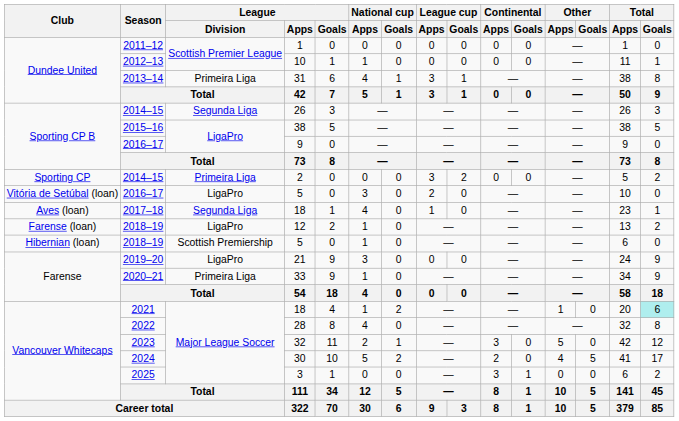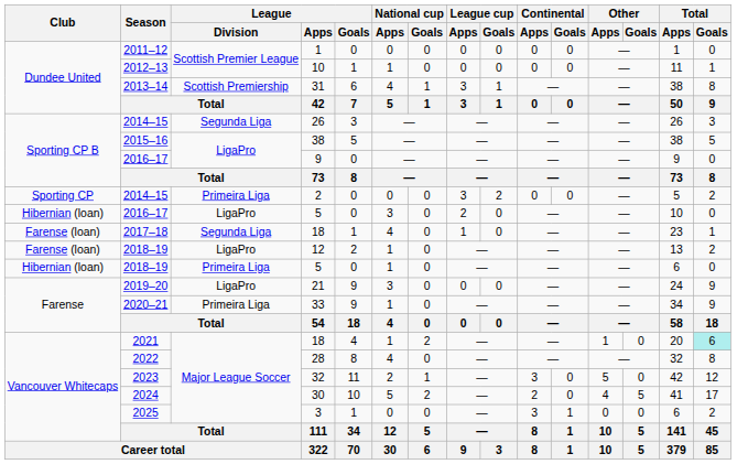31 | League / Division: Primeira Liga -> Scottish Premiership
2016–17 / 5 | Club: Vitória de Setúbal (loan) -> Hibernian (loan)
2017–18 / 18 | Club: Aves (loan) -> Farense (loan)
2018–19 / 5 | League / Division: Scottish Premiership -> Primeira Liga
